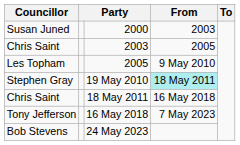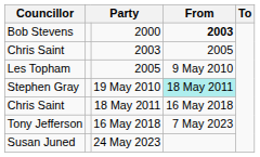2000 | Councillor: Susan Juned -> Bob Stevens
2000 | From: normal -> bold
24 May 2023 | Councillor: Bob Stevens -> Susan Juned
